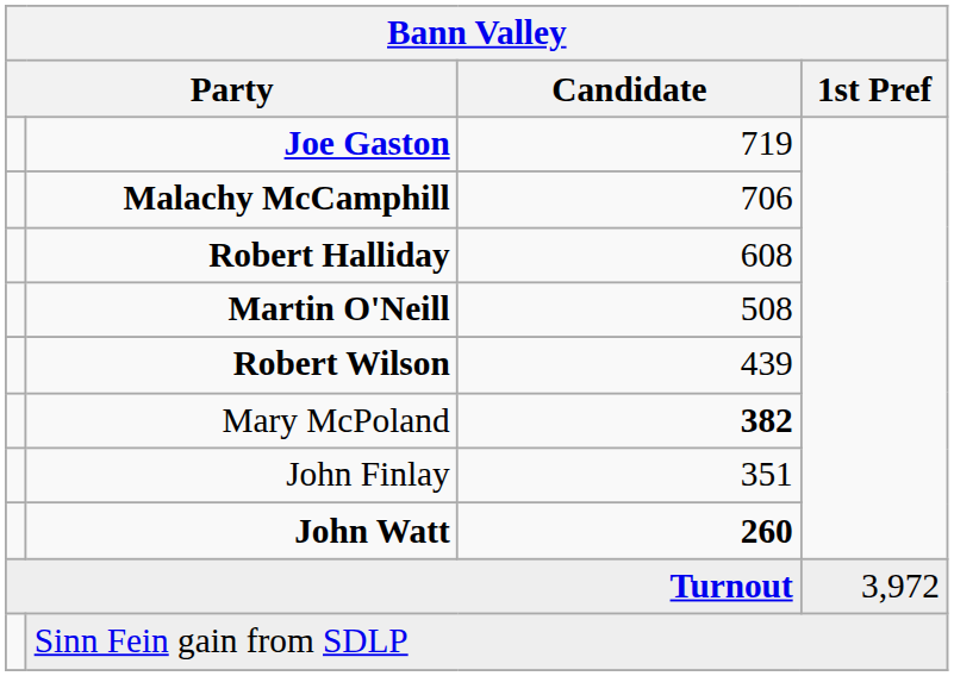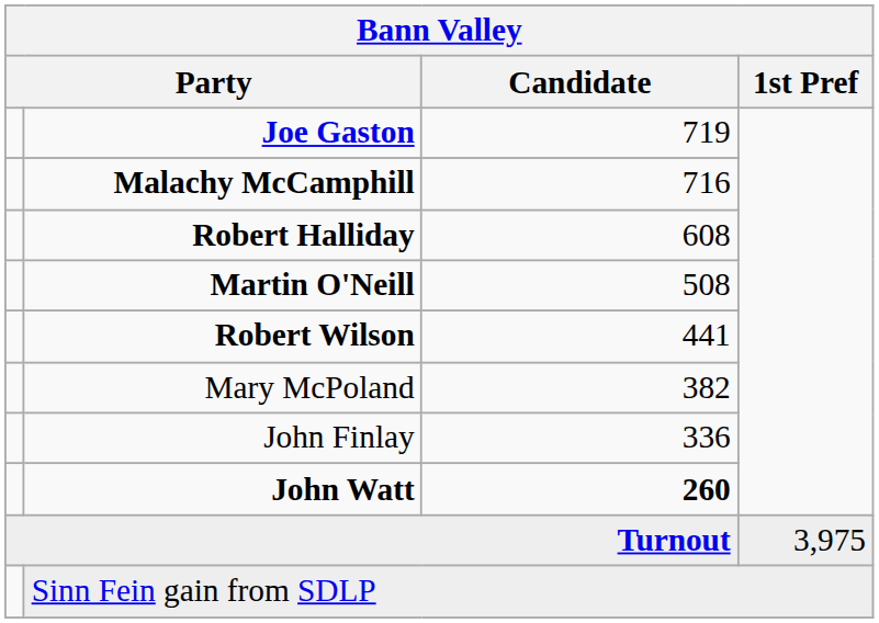Malachy McCamphill | Candidate: 706 -> 716
Robert Wilson | Candidate: 439 -> 441
Mary McPoland | Candidate: bold -> normal
John Finlay | Candidate: 351 -> 336
Turnout | 1st Pref: 3,972 -> 3,975
